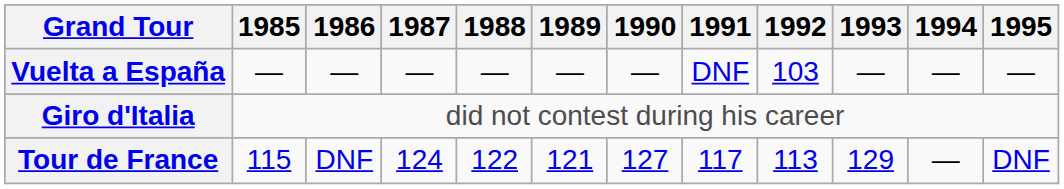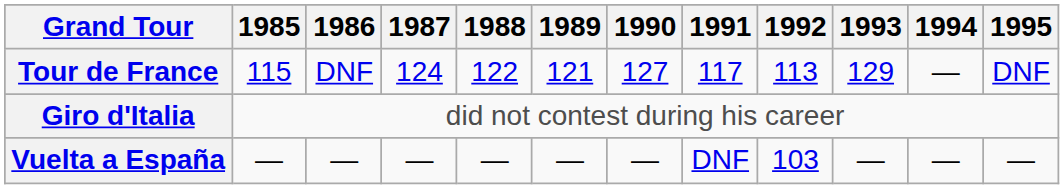rows swapped: Vuelta a España <-> Tour de France
